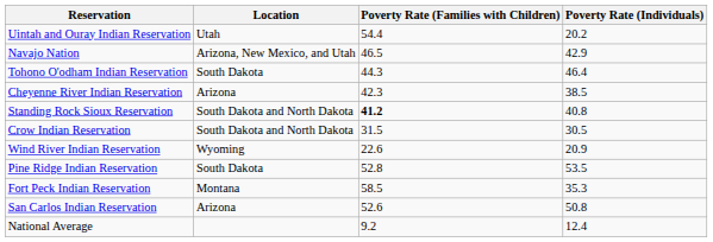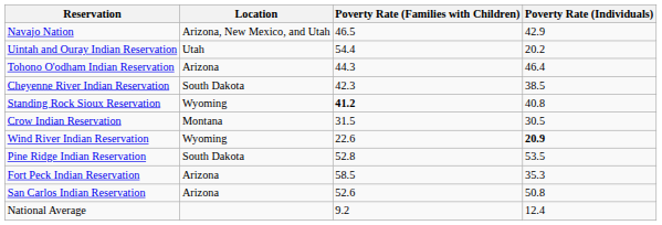rows swapped: Navajo Nation <-> Uintah and Ouray Indian Reservation
Tohono O'odham Indian Reservation | Location: South Dakota -> Arizona
Cheyenne River Indian Reservation | Location: Arizona -> South Dakota
Standing Rock Sioux Reservation | Location: South Dakota and North Dakota -> Wyoming
Crow Indian Reservation | Location: South Dakota and North Dakota -> Montana
Wind River Indian Reservation | Poverty Rate (Individuals): normal -> bold
Fort Peck Indian Reservation | Location: Montana -> Arizona
